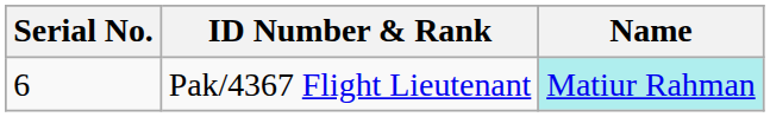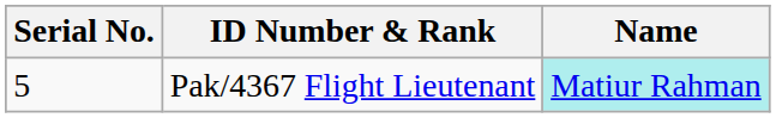Pak/4367 Flight Lieutenant | Serial No.: 6 -> 5
